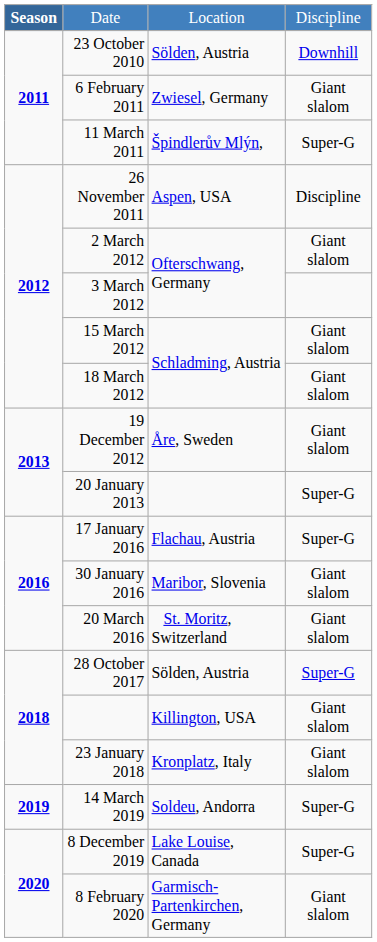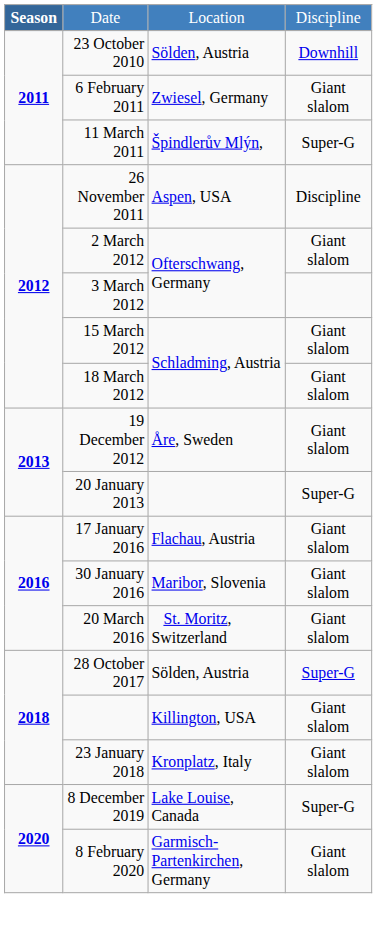17 January 2016 | column 4: Super-G -> Giant slalom
- row: 2019 | 14 March 2019 | Soldeu, Andorra | Super-G
